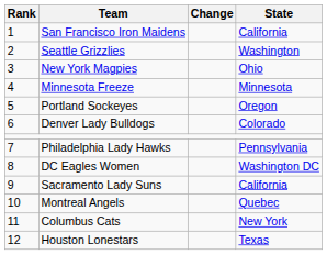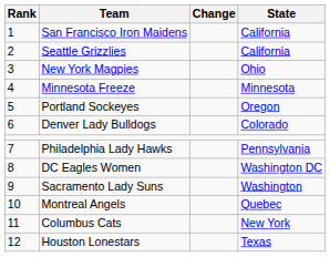Seattle Grizzlies | State: Washington -> California
Sacramento Lady Suns | State: California -> Washington
